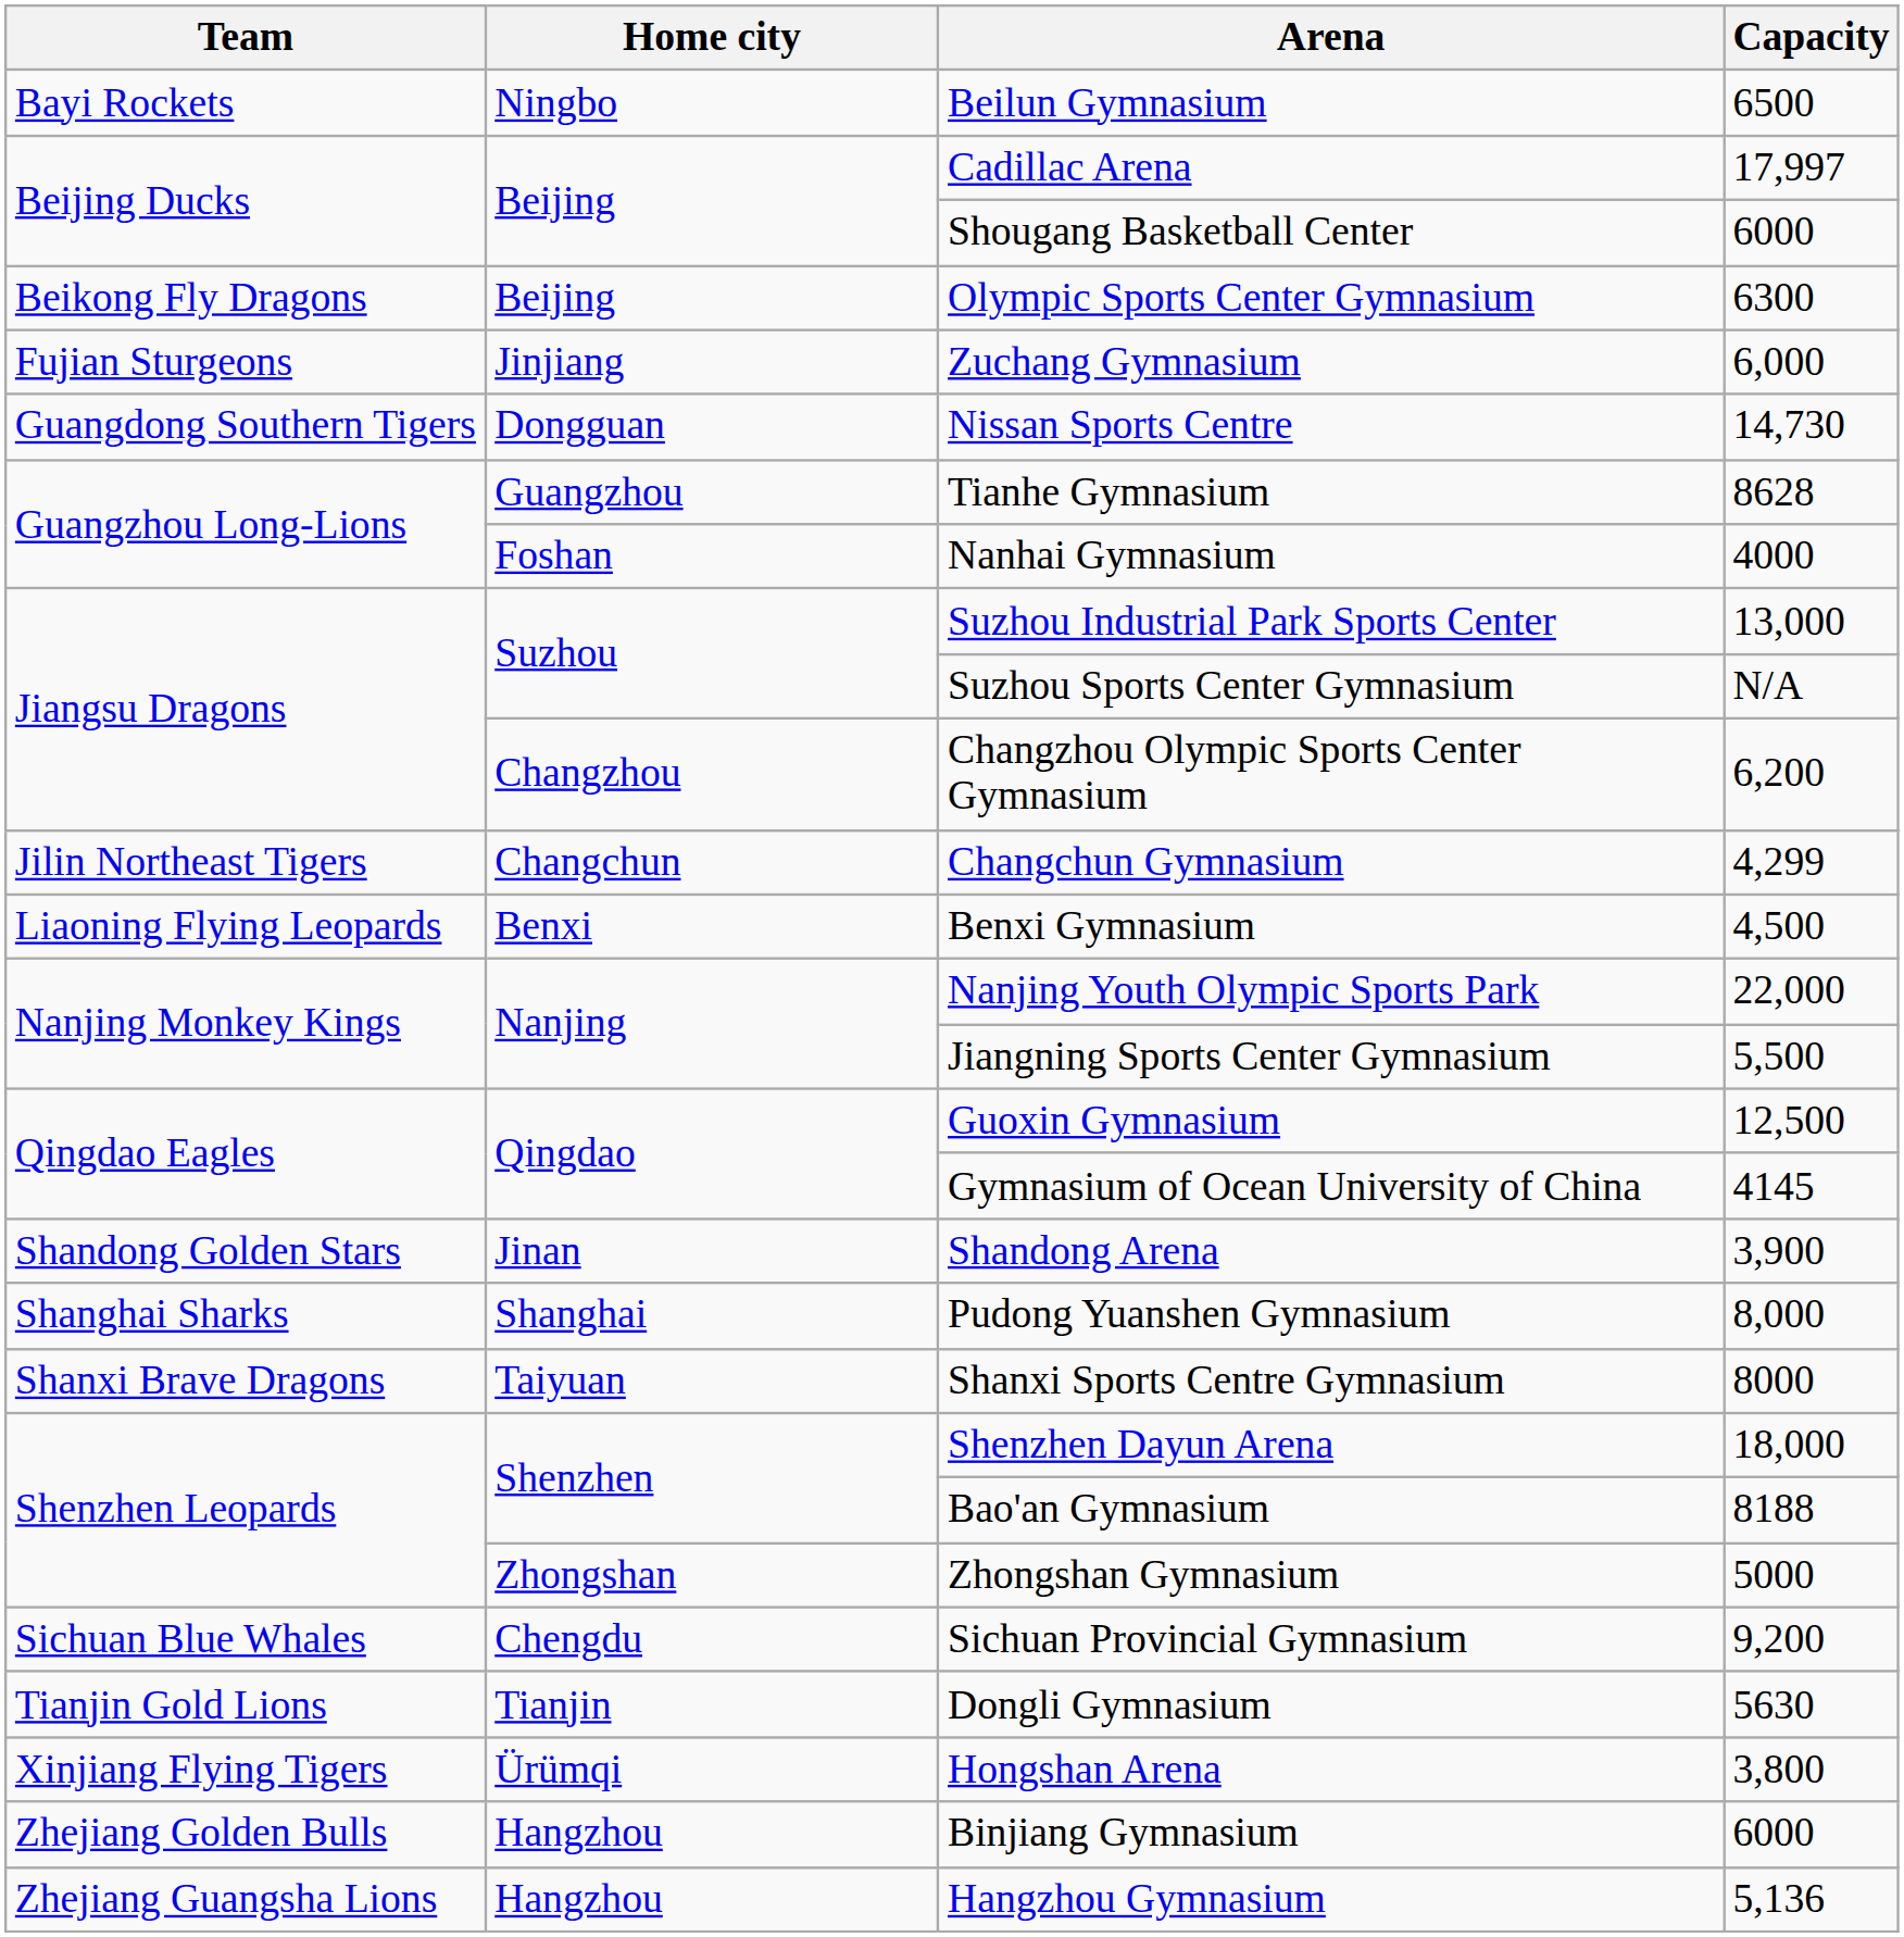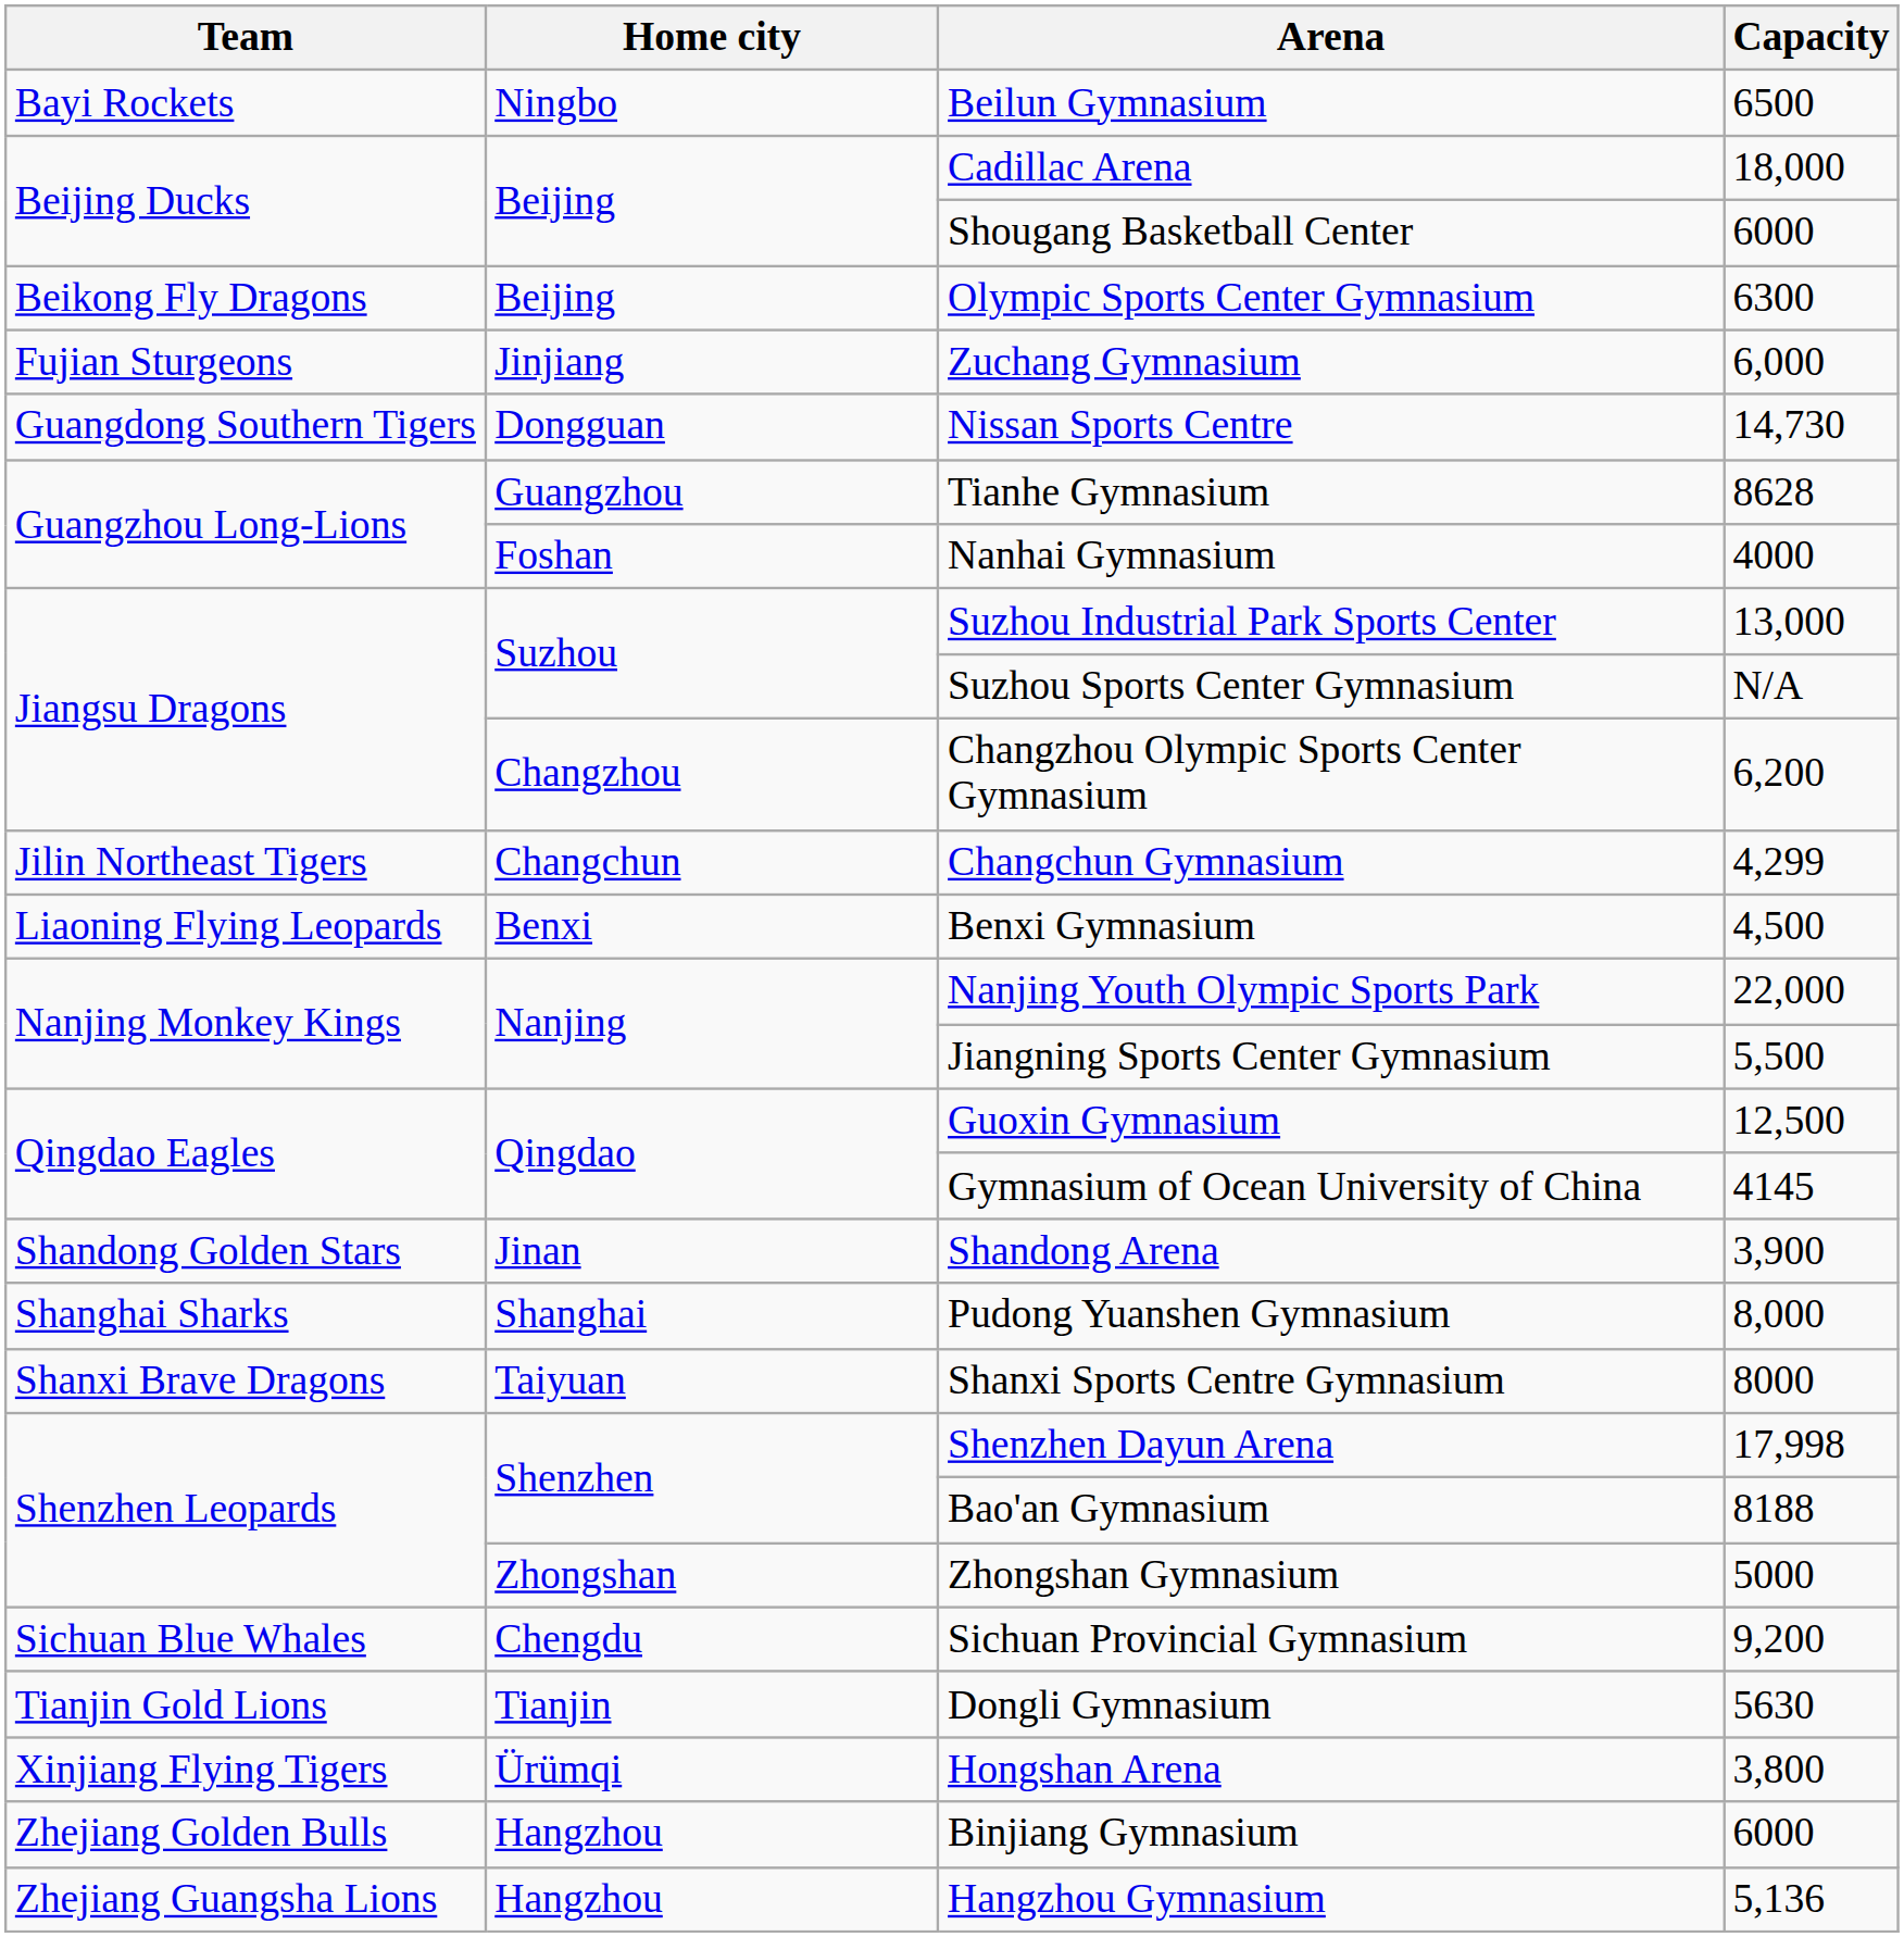Cadillac Arena | Capacity: 17,997 -> 18,000
Shenzhen Dayun Arena | Capacity: 18,000 -> 17,998
